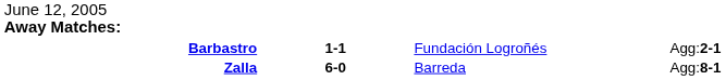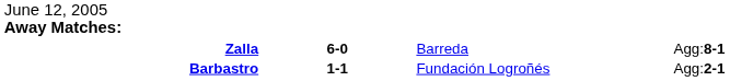rows swapped: Zalla <-> Barbastro
